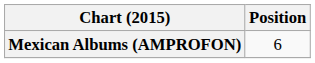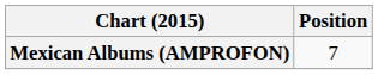Mexican Albums (AMPROFON) | Position: 6 -> 7
